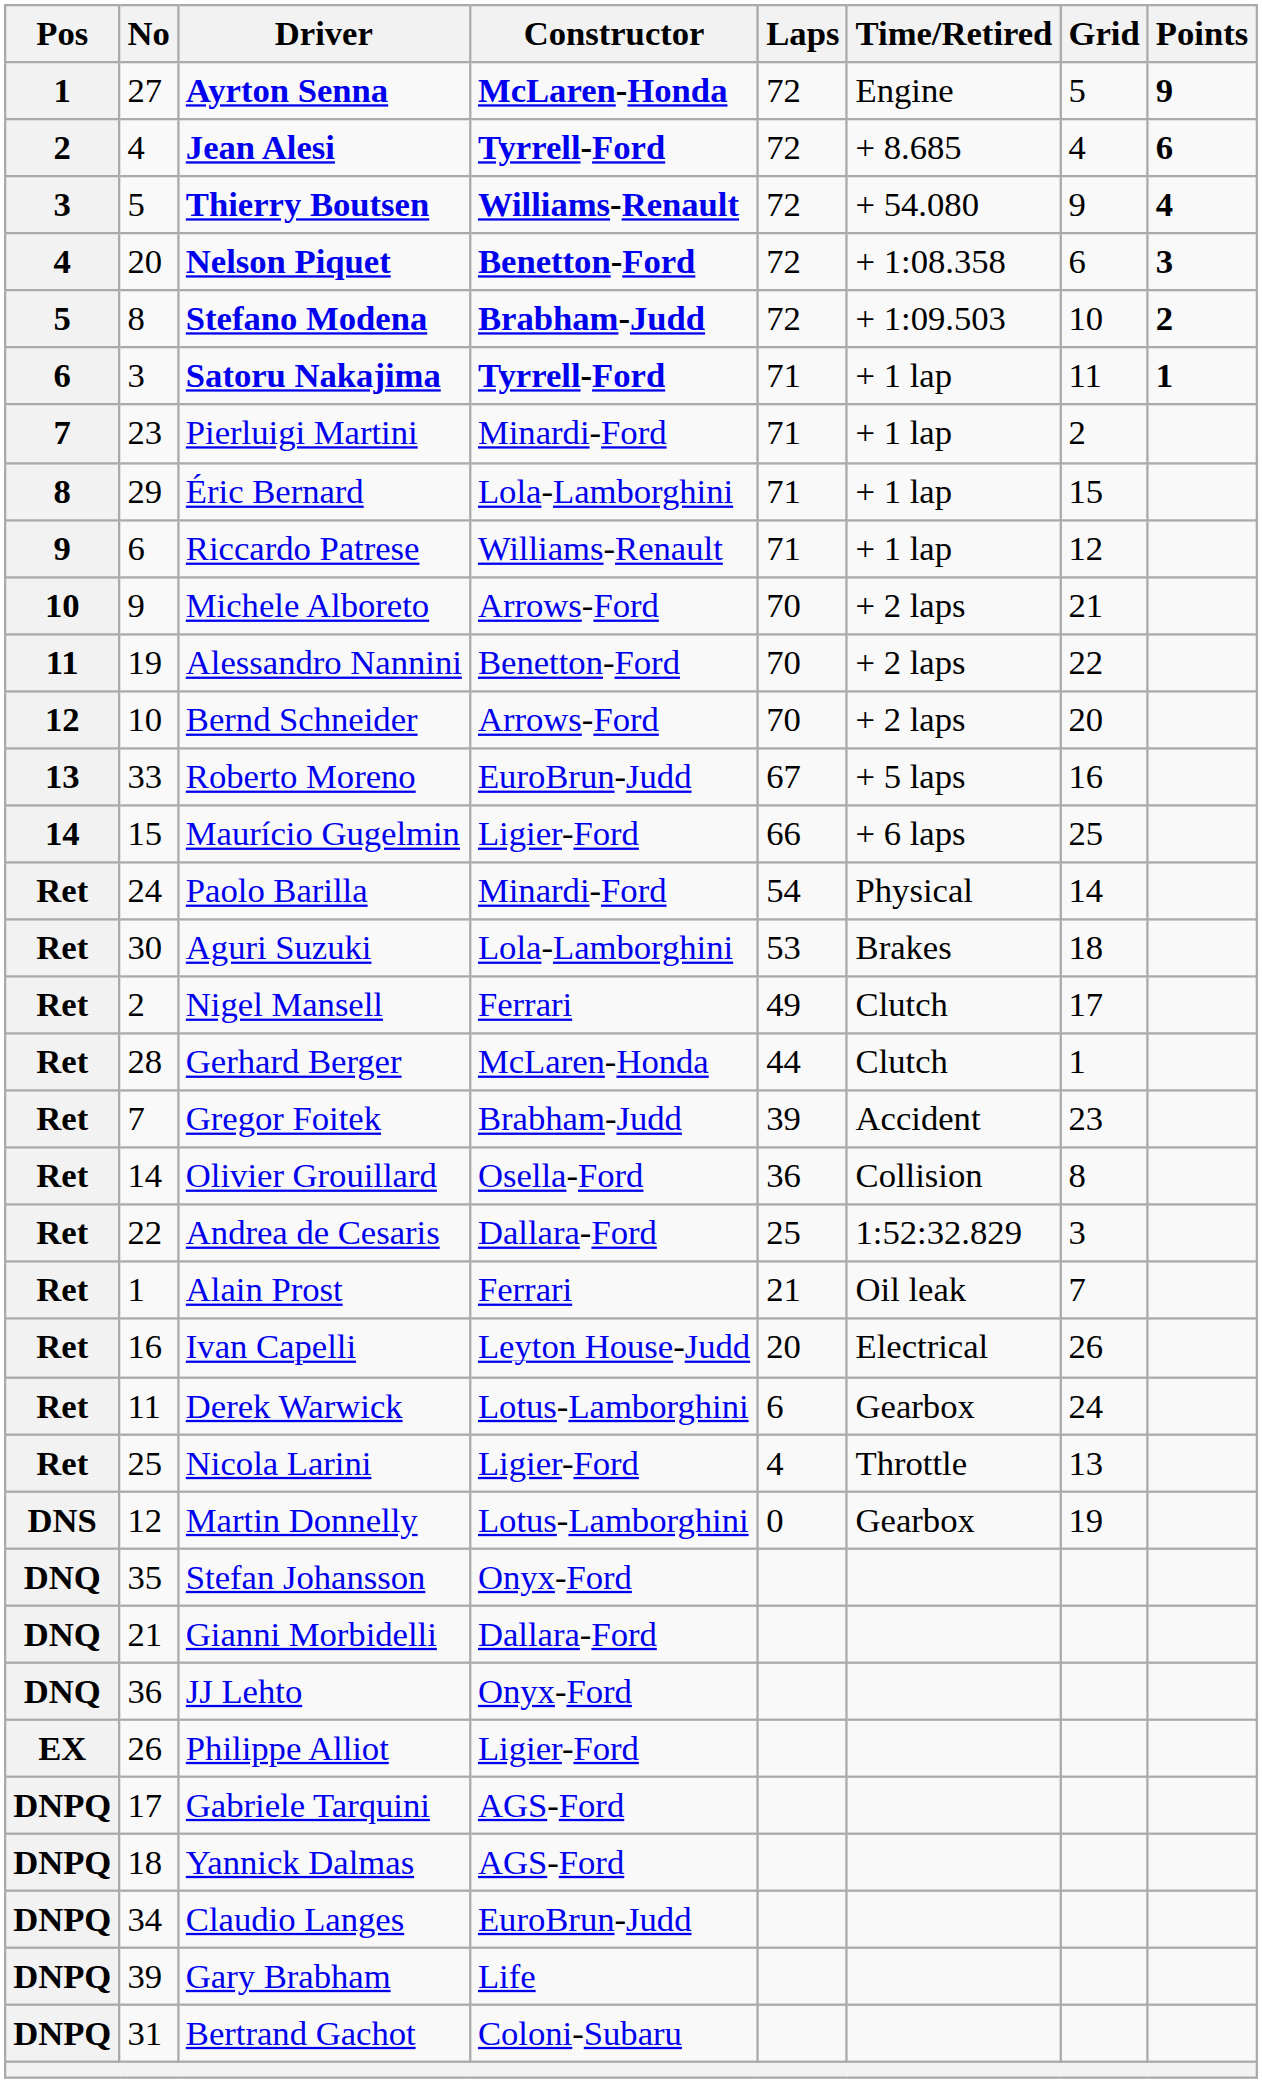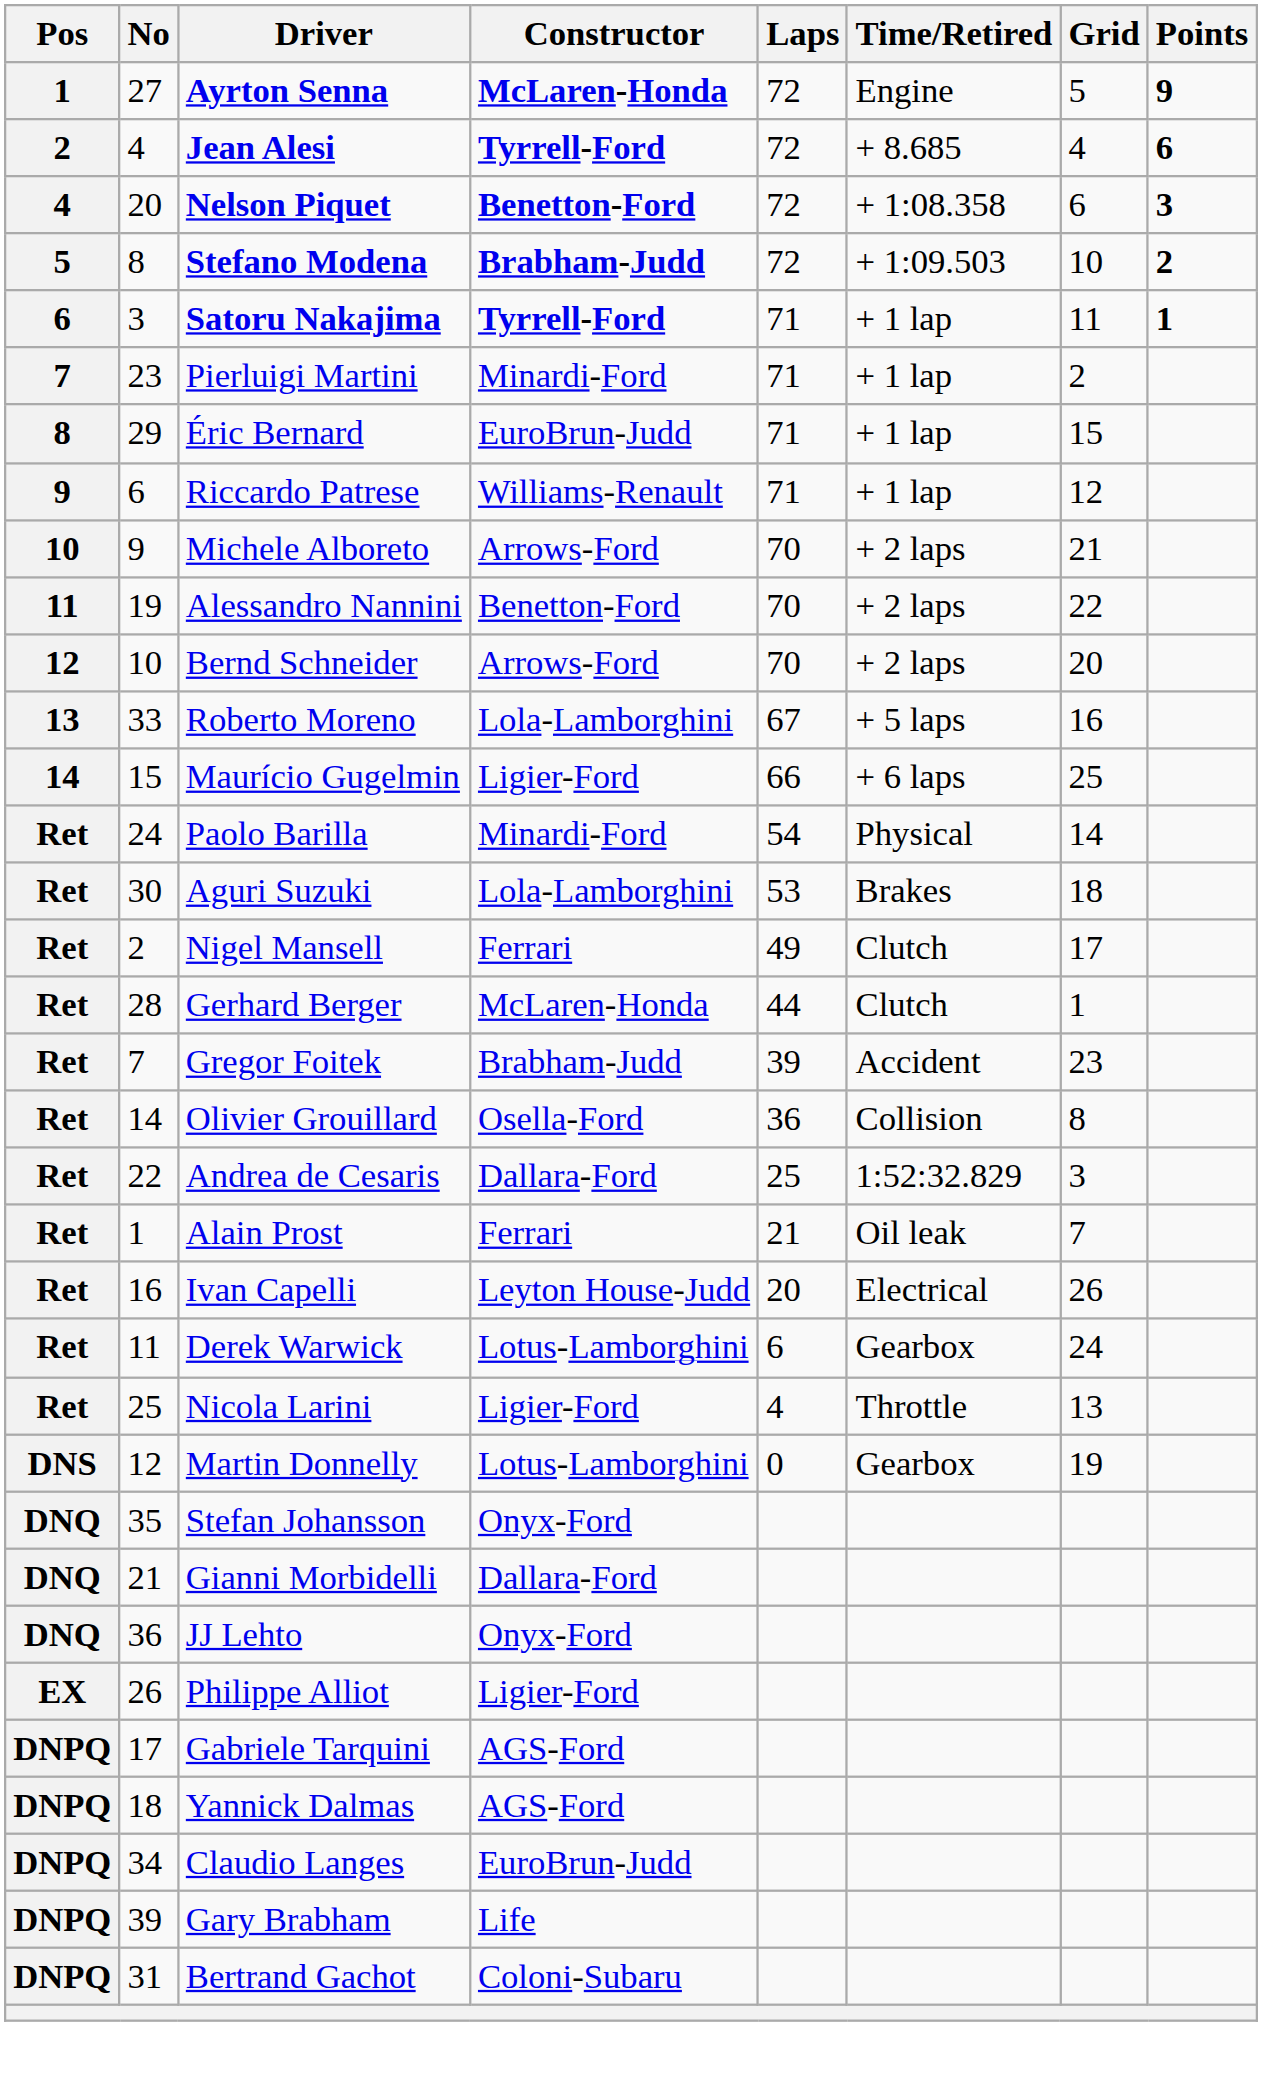- row: 3 | 5 | Thierry Boutsen | Williams-Renault | 72 | + 54.080 | 9 | 4
Éric Bernard | Constructor: Lola-Lamborghini -> EuroBrun-Judd
Roberto Moreno | Constructor: EuroBrun-Judd -> Lola-Lamborghini
